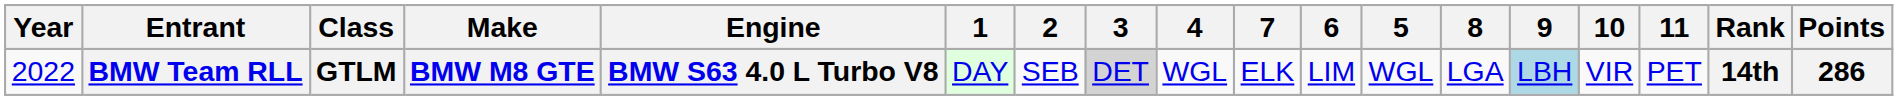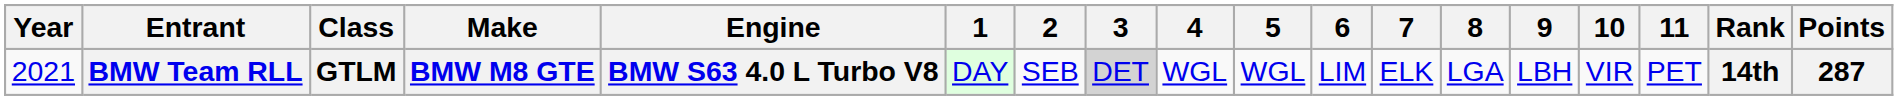columns swapped: 5 <-> 7
BMW Team RLL | Year: 2022 -> 2021
BMW Team RLL | 9: lightblue background -> no background
BMW Team RLL | Points: 286 -> 287
